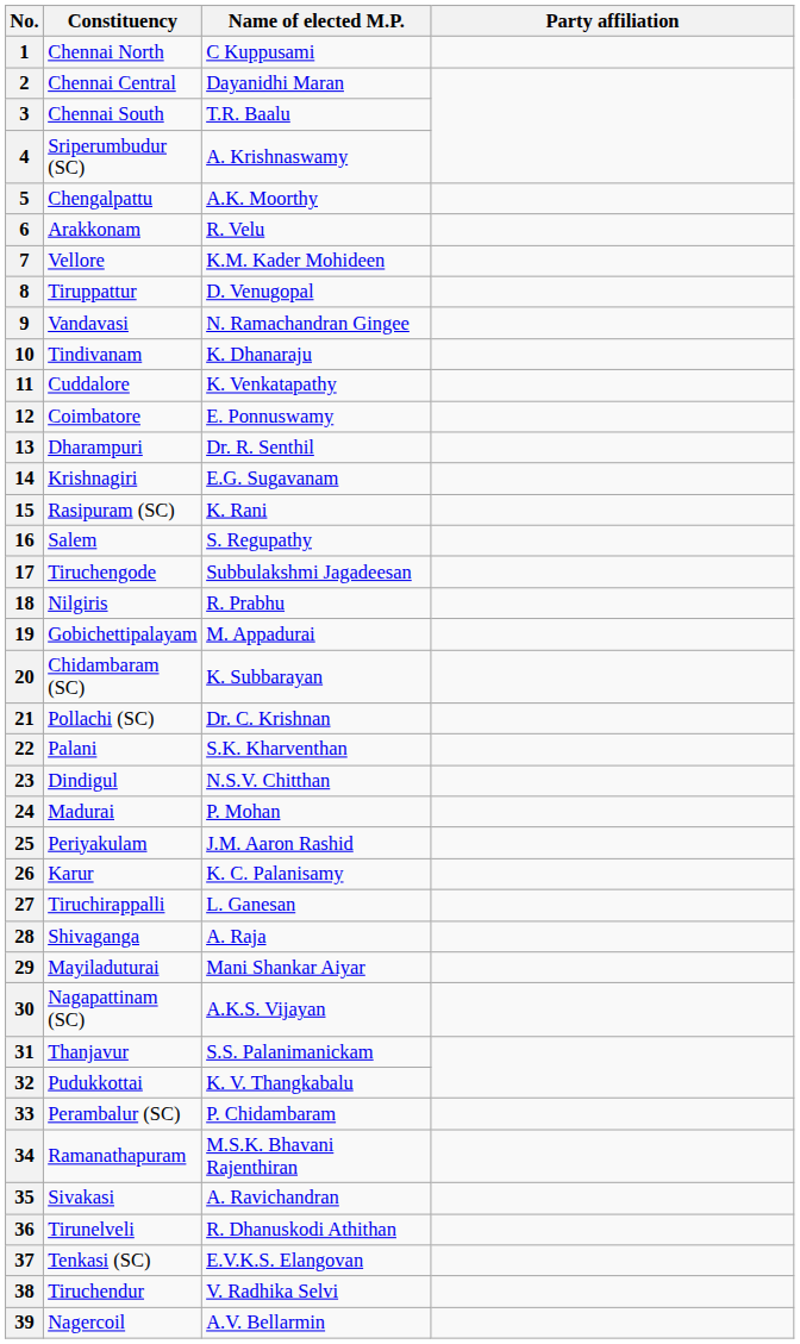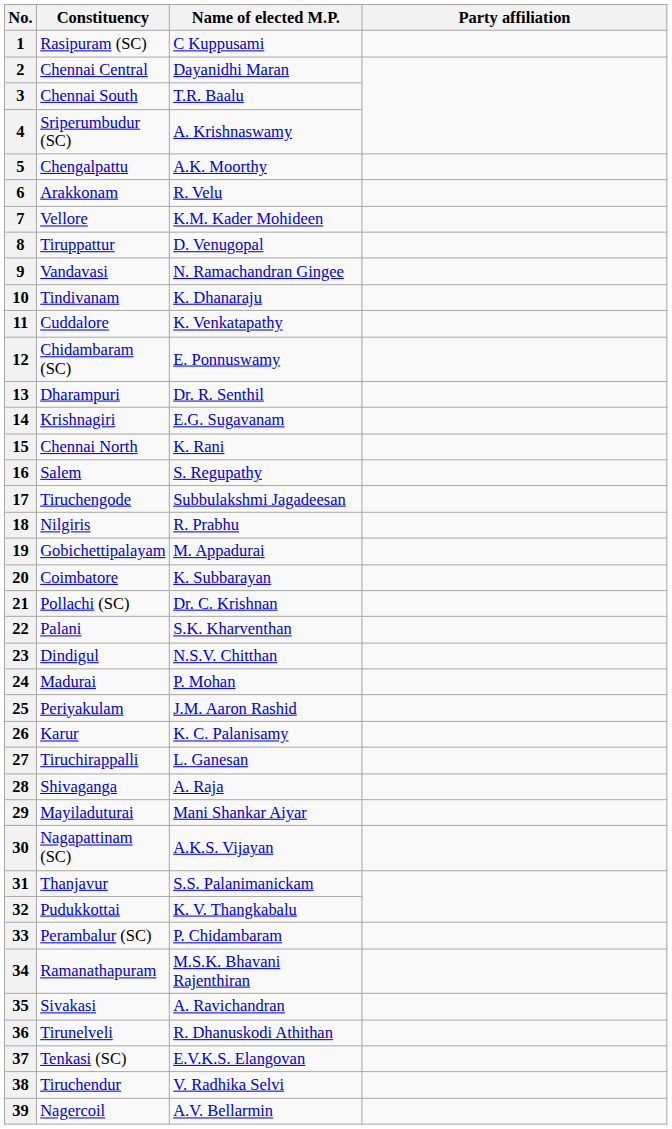1 | Constituency: Chennai North -> Rasipuram (SC)
12 | Constituency: Coimbatore -> Chidambaram (SC)
15 | Constituency: Rasipuram (SC) -> Chennai North
20 | Constituency: Chidambaram (SC) -> Coimbatore
